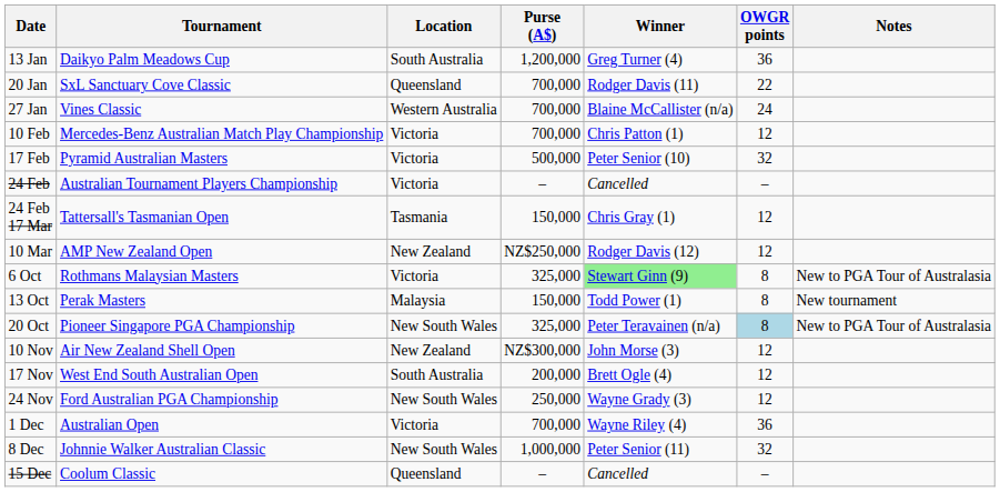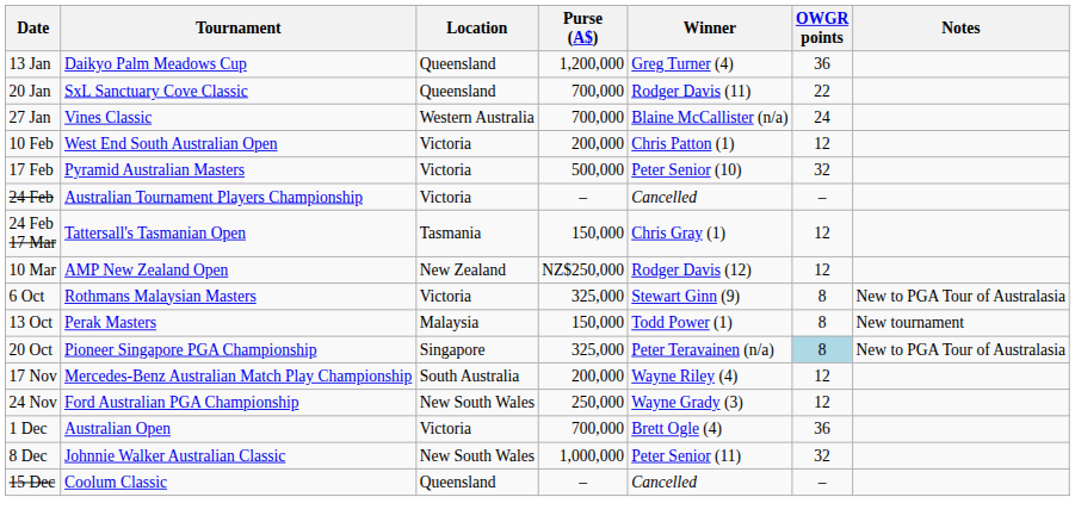13 Jan | Location: South Australia -> Queensland
10 Feb | Tournament: Mercedes-Benz Australian Match Play Championship -> West End South Australian Open
10 Feb | Purse (A$): 700,000 -> 200,000
6 Oct | Winner: lightgreen background -> no background
20 Oct | Location: New South Wales -> Singapore
- row: 10 Nov | Air New Zealand Shell Open | New Zealand | NZ$300,000 | John Morse (3) | 12
17 Nov | Tournament: West End South Australian Open -> Mercedes-Benz Australian Match Play Championship
17 Nov | Winner: Brett Ogle (4) -> Wayne Riley (4)
1 Dec | Winner: Wayne Riley (4) -> Brett Ogle (4)
